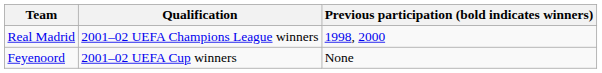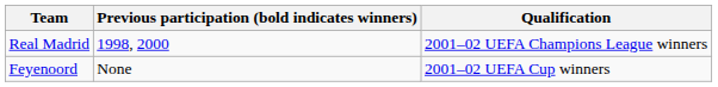columns swapped: Qualification <-> Previous participation (bold indicates winners)
